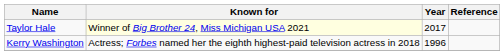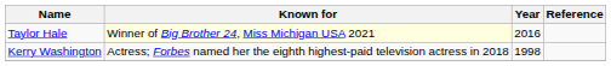Taylor Hale | Year: 2017 -> 2016
Kerry Washington | Year: 1996 -> 1998
